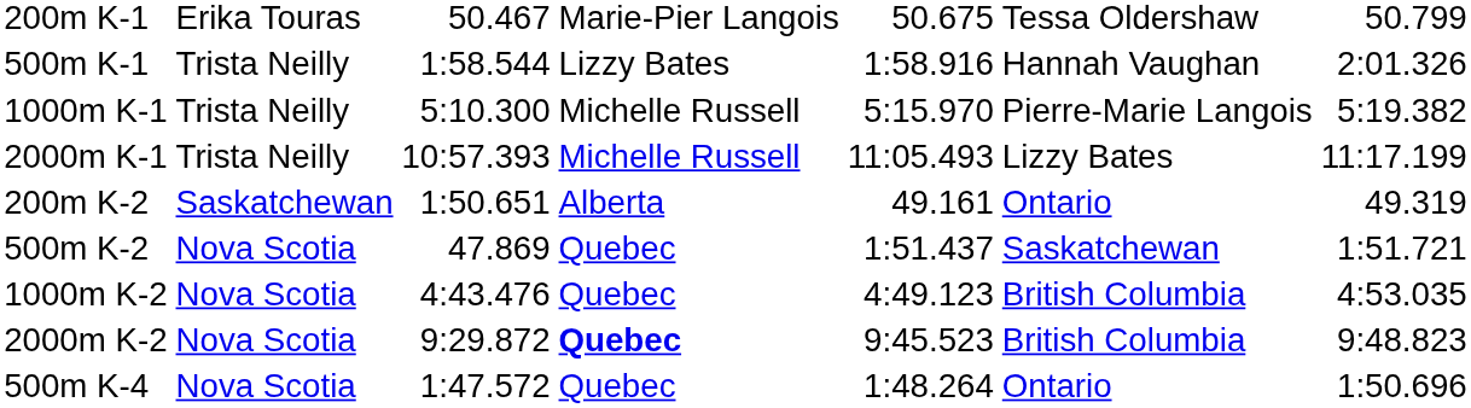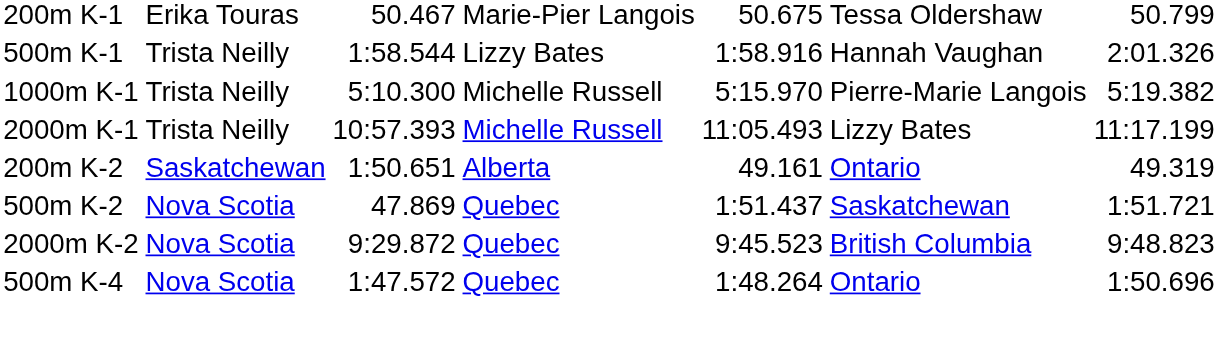- row: 1000m K-2 | Nova Scotia | 4:43.476 | Quebec | 4:49.123 | British Columbia | 4:53.035
2000m K-2 | column 4: bold -> normal
